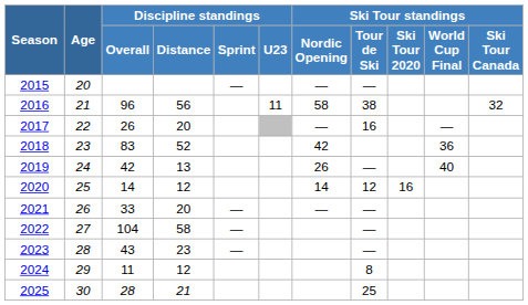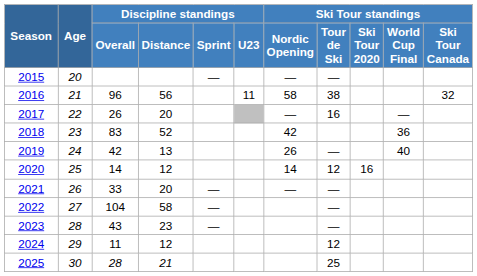2024 | Ski Tour standings / Tour de Ski: 8 -> 12
